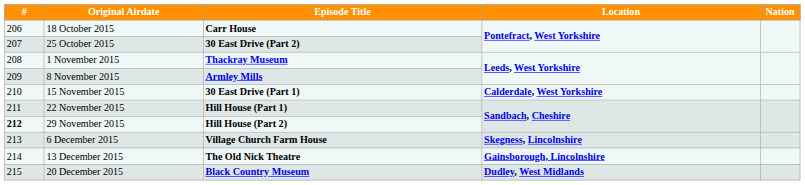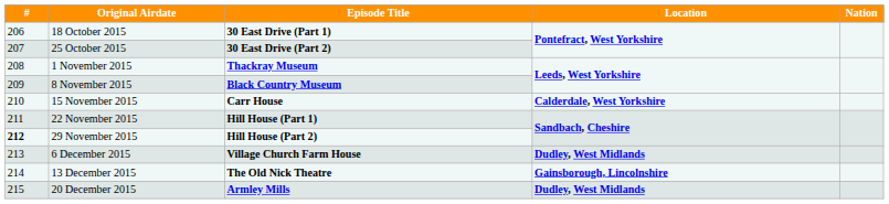18 October 2015 | Episode Title: Carr House -> 30 East Drive (Part 1)
8 November 2015 | Episode Title: Armley Mills -> Black Country Museum
15 November 2015 | Episode Title: 30 East Drive (Part 1) -> Carr House
6 December 2015 | Location: Skegness, Lincolnshire -> Dudley, West Midlands
20 December 2015 | Episode Title: Black Country Museum -> Armley Mills
